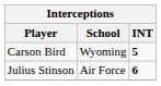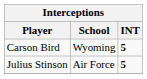Julius Stinson | INT: 6 -> 5
